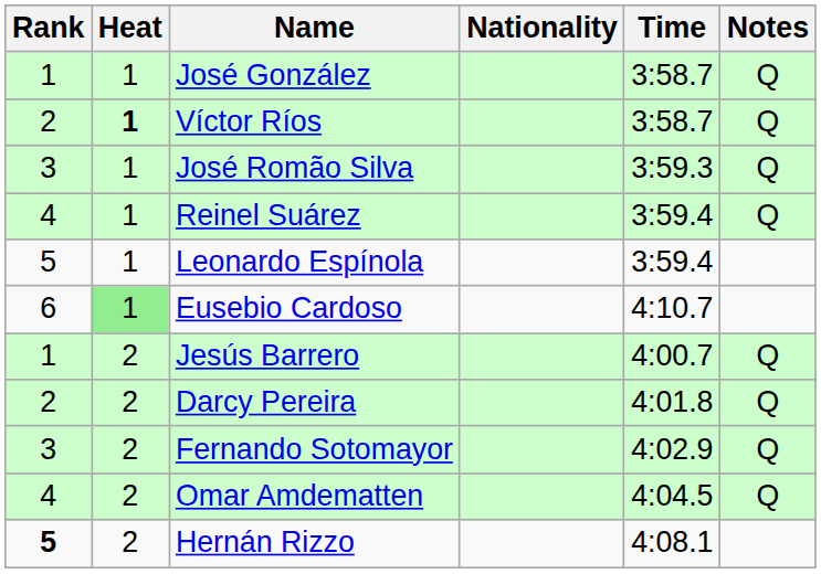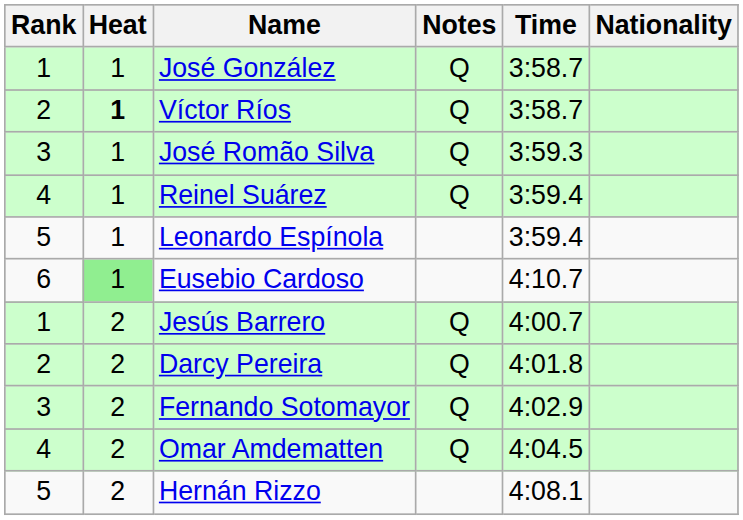columns swapped: Nationality <-> Notes
Hernán Rizzo | Rank: bold -> normal
